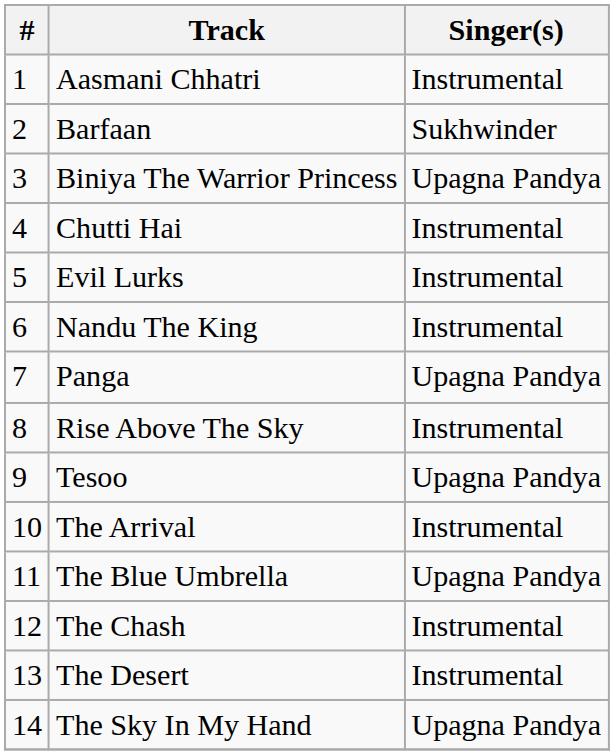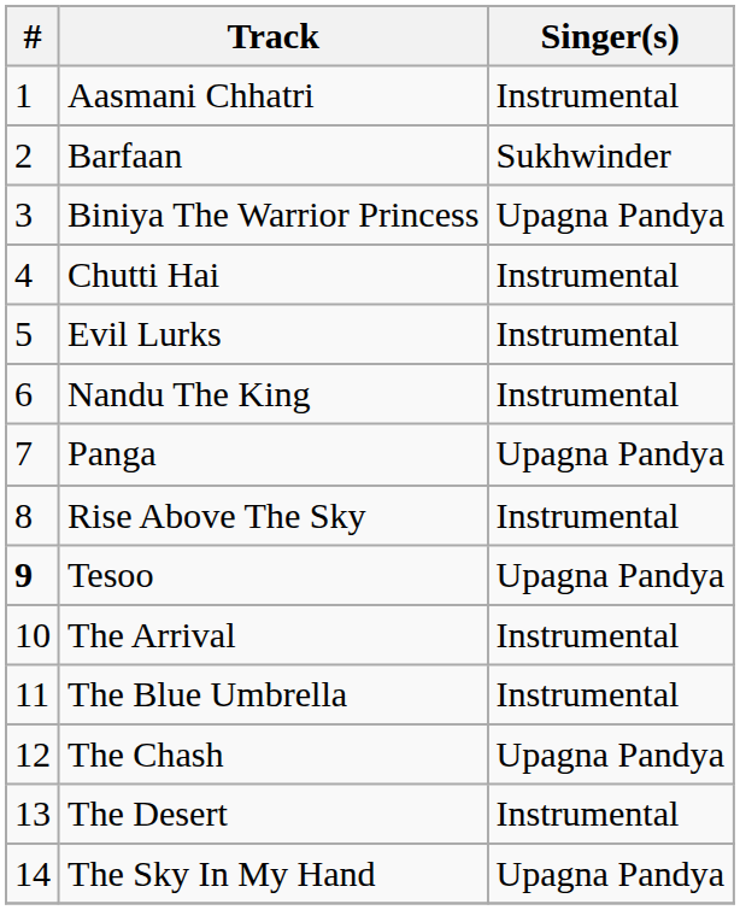Tesoo | #: normal -> bold
The Blue Umbrella | Singer(s): Upagna Pandya -> Instrumental
The Chash | Singer(s): Instrumental -> Upagna Pandya
